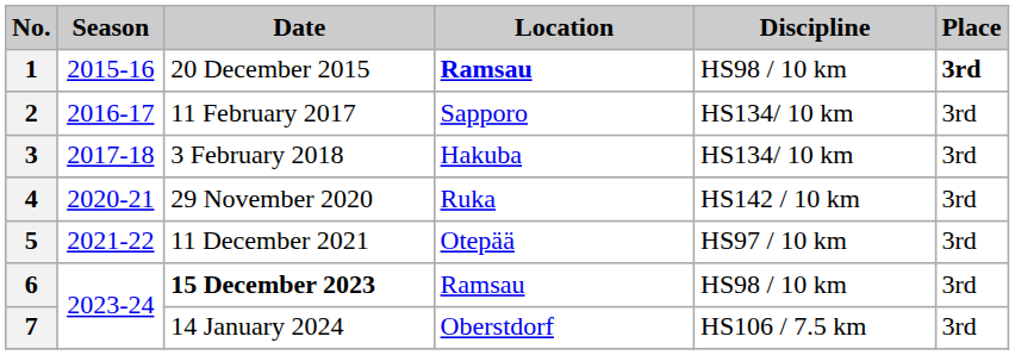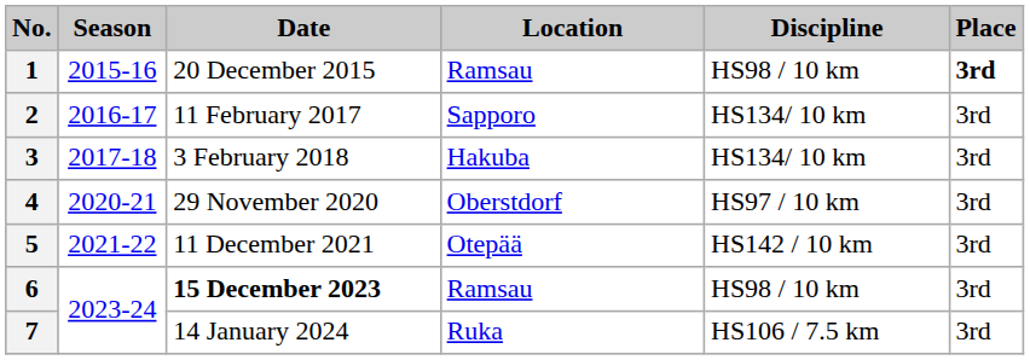1 | Location: bold -> normal
4 | Location: Ruka -> Oberstdorf
4 | Discipline: HS142 / 10 km -> HS97 / 10 km
5 | Discipline: HS97 / 10 km -> HS142 / 10 km
7 | Location: Oberstdorf -> Ruka
